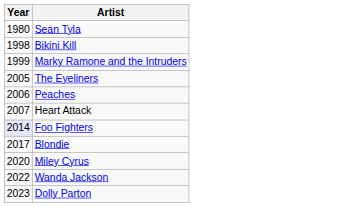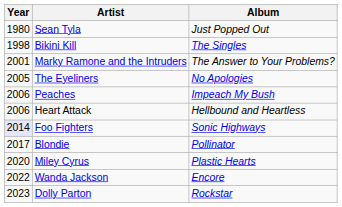+ column: Album | Just Popped Out | The Singles | The Answer to Your Problems? | No Apologies | Impeach My Bush | Hellbound and Heartless | Sonic Highways | Pollinator | Plastic Hearts | Encore | Rockstar
Marky Ramone and the Intruders | Year: 1999 -> 2001
Heart Attack | Year: 2007 -> 2006
